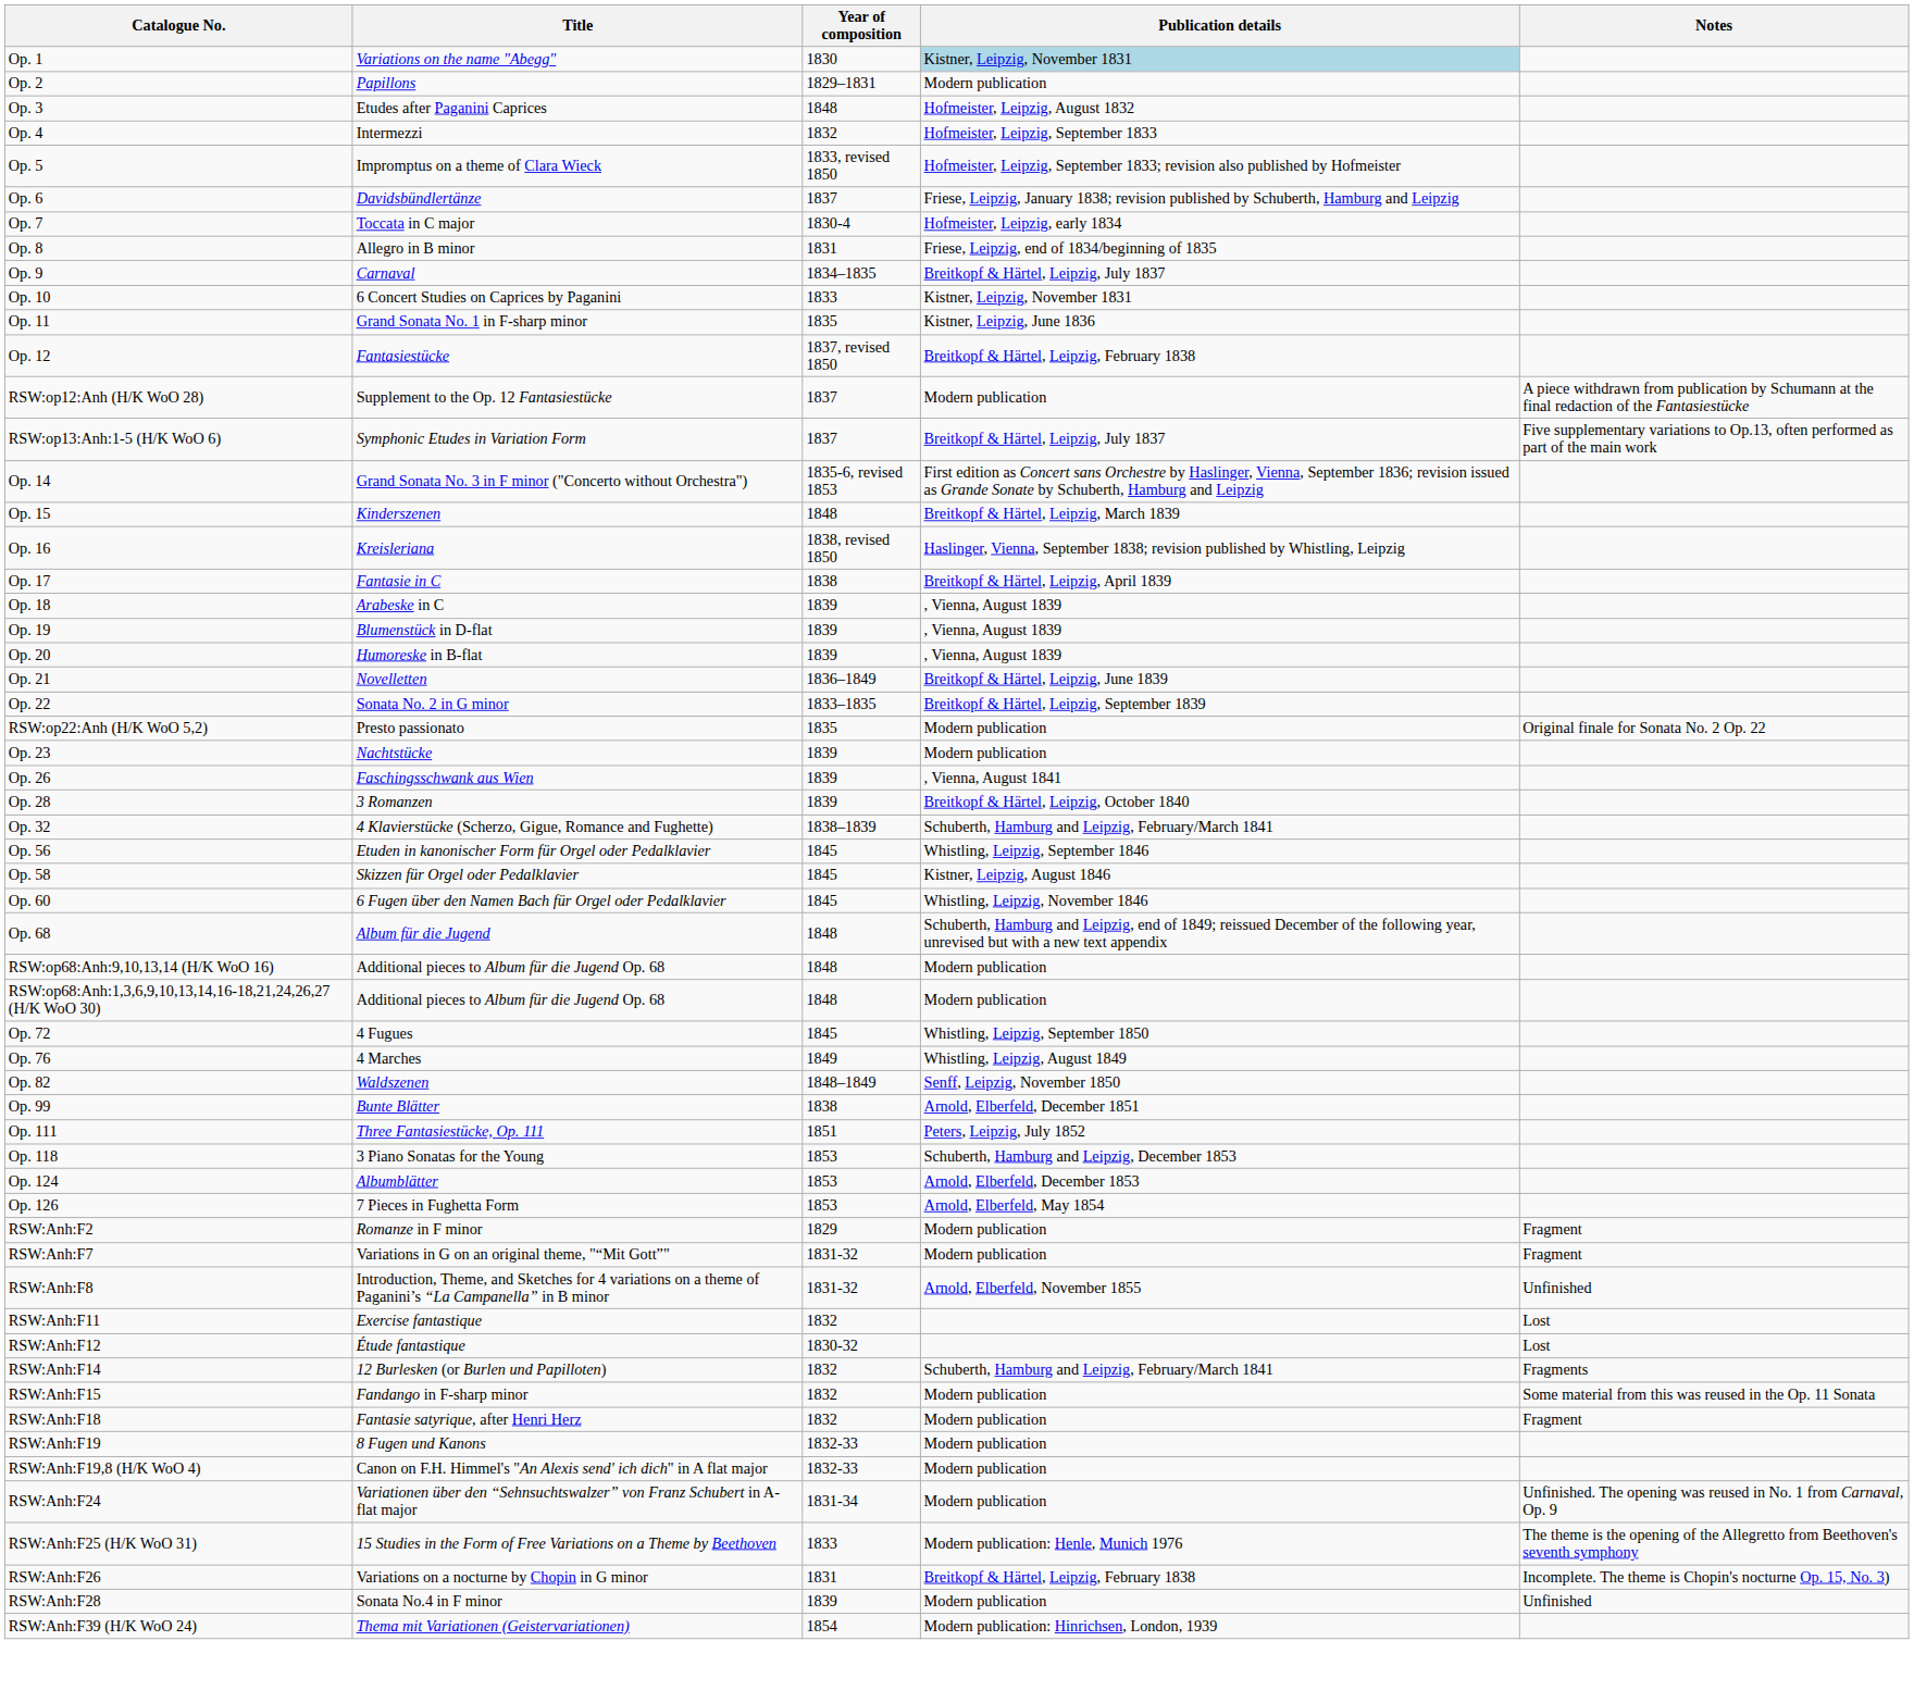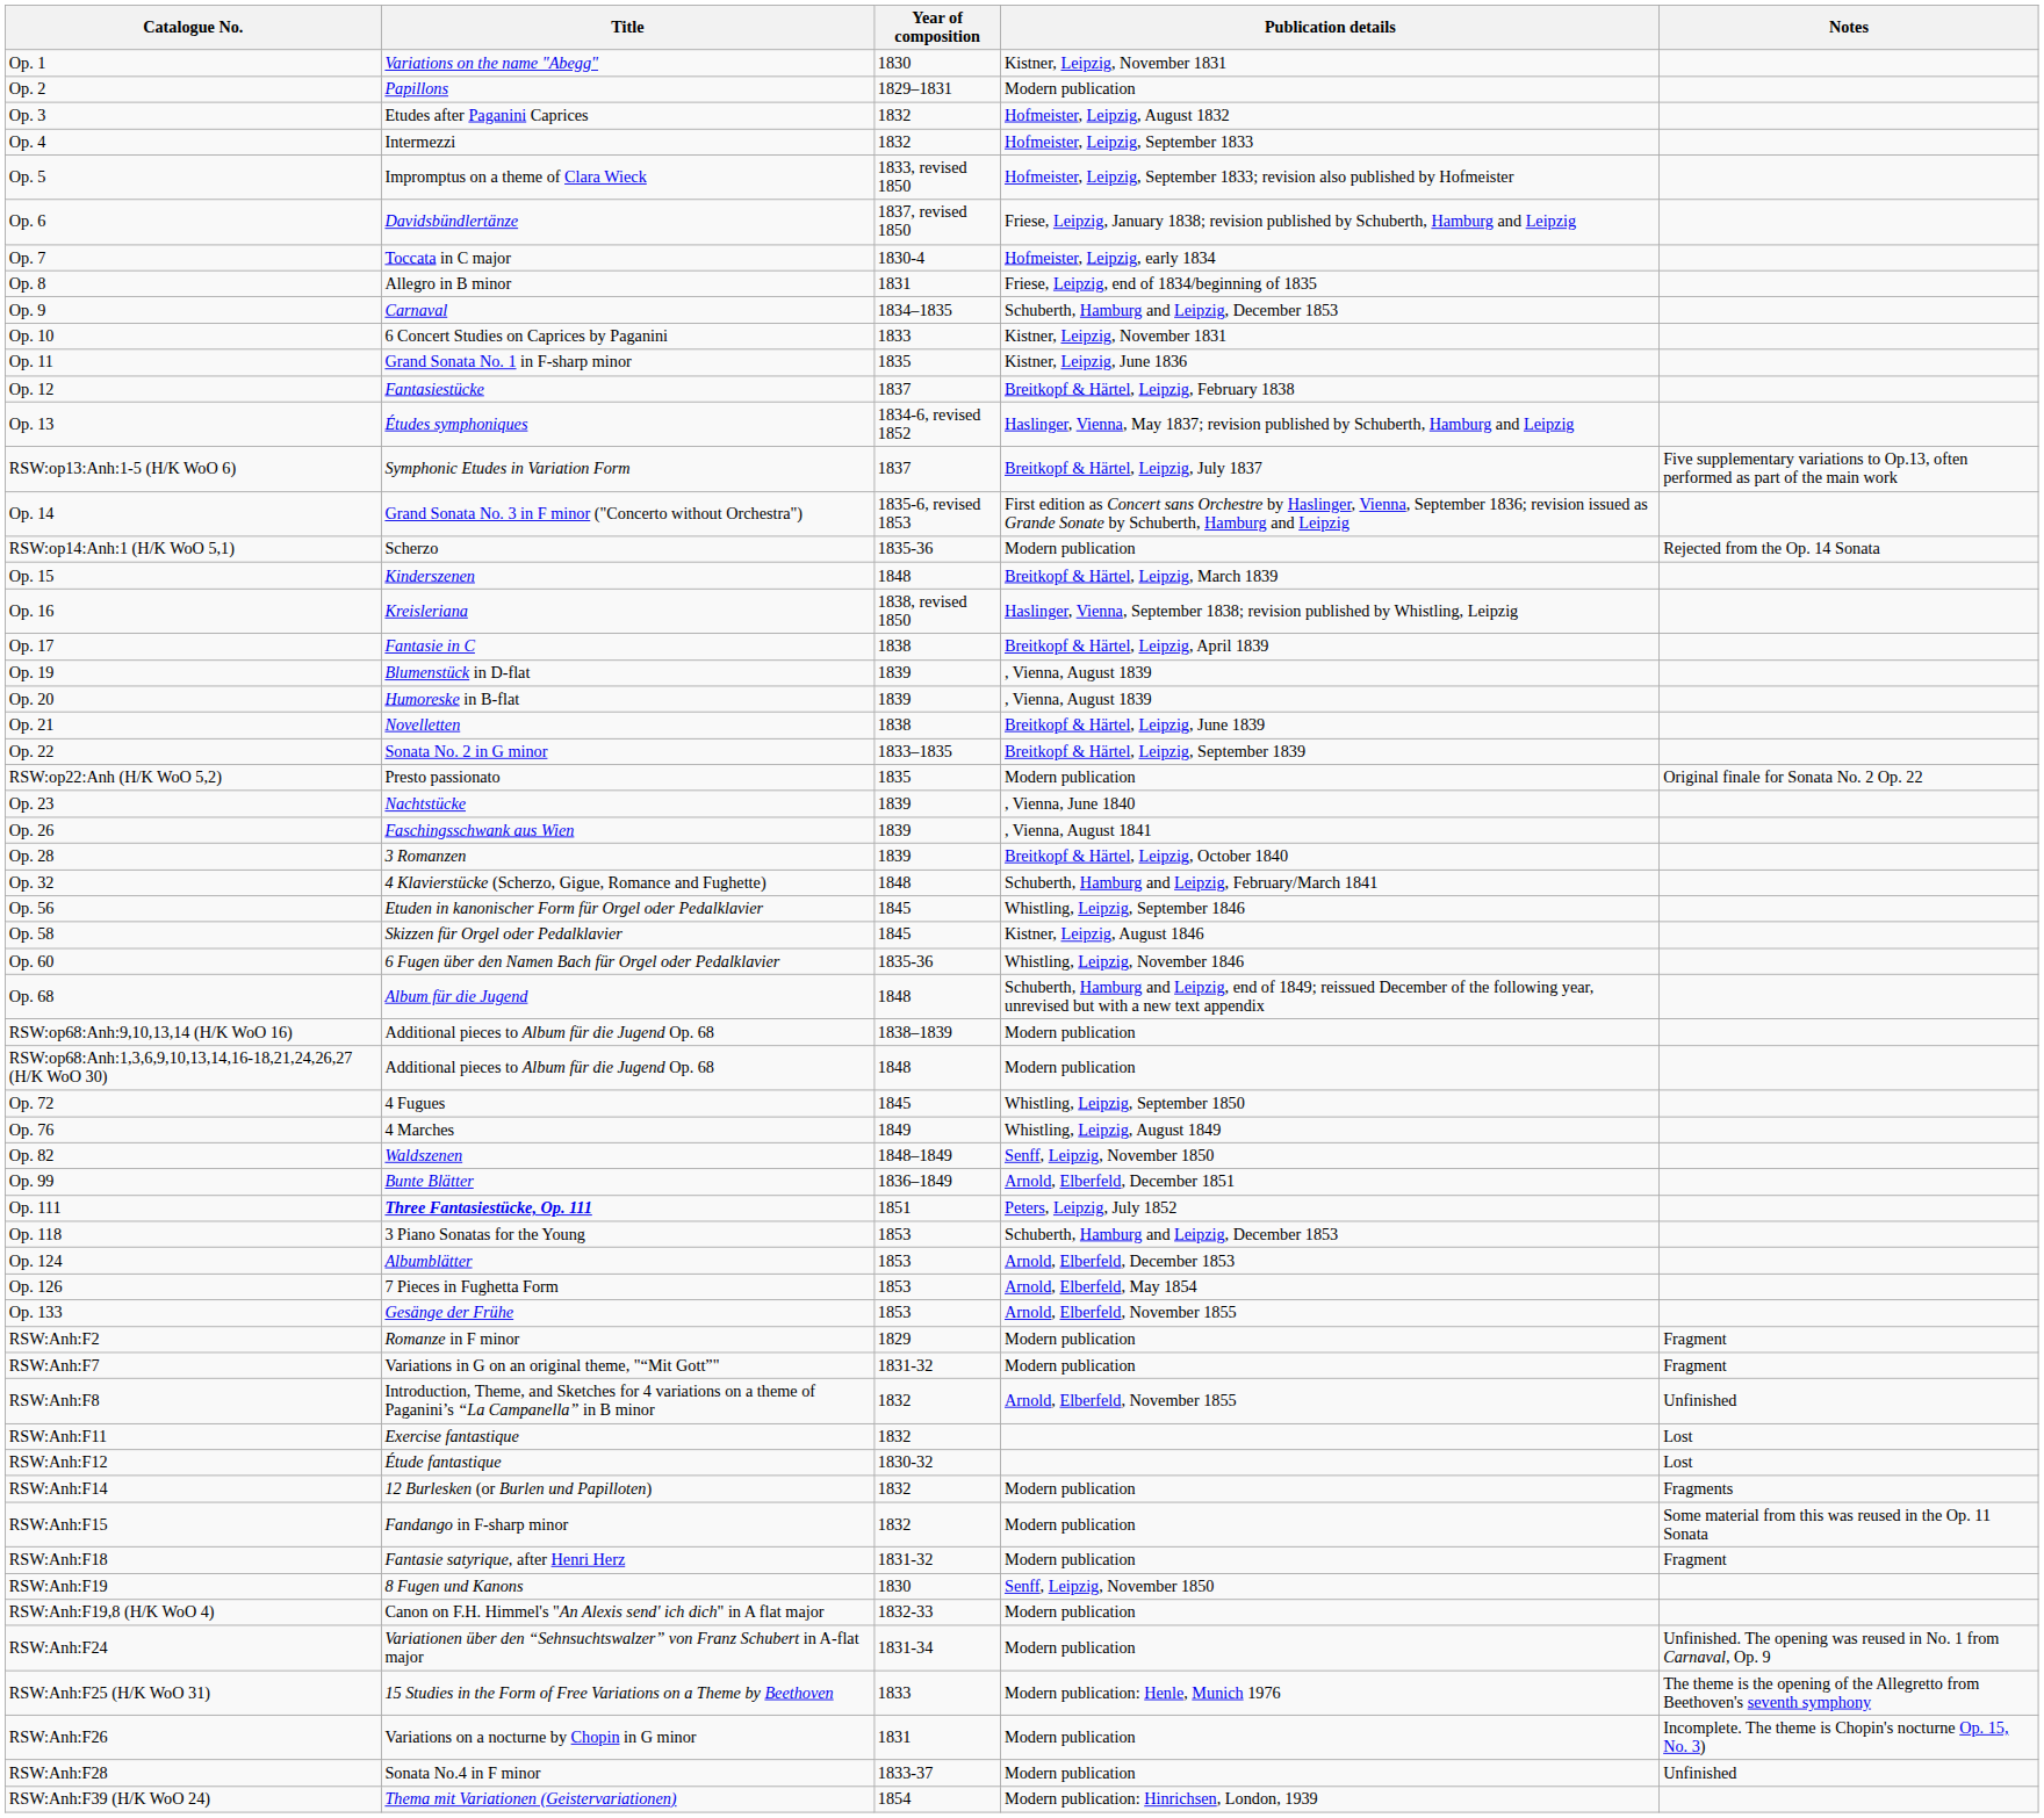Op. 1 | Publication details: lightblue background -> no background
Op. 3 | Year of composition: 1848 -> 1832
Op. 6 | Year of composition: 1837 -> 1837, revised 1850
Op. 9 | Publication details: Breitkopf & Härtel, Leipzig, July 1837 -> Schuberth, Hamburg and Leipzig, December 1853
Op. 12 | Year of composition: 1837, revised 1850 -> 1837
- row: RSW:op12:Anh (H/K WoO 28) | Supplement to the Op. 12 Fantasiestücke | 1837 | Modern publication | A piece withdrawn from publication by Schumann at the final redaction of the Fantasiestücke
+ row: Op. 13 | Études symphoniques | 1834-6, revised 1852 | Haslinger, Vienna, May 1837; revision published by Schuberth, Hamburg and Leipzig
+ row: RSW:op14:Anh:1 (H/K WoO 5,1) | Scherzo | 1835-36 | Modern publication | Rejected from the Op. 14 Sonata
- row: Op. 18 | Arabeske in C | 1839 | , Vienna, August 1839
Op. 21 | Year of composition: 1836–1849 -> 1838
Op. 23 | Publication details: Modern publication -> , Vienna, June 1840
Op. 32 | Year of composition: 1838–1839 -> 1848
Op. 60 | Year of composition: 1845 -> 1835-36
RSW:op68:Anh:9,10,13,14 (H/K WoO 16) | Year of composition: 1848 -> 1838–1839
Op. 99 | Year of composition: 1838 -> 1836–1849
Op. 111 | Title: normal -> bold
+ row: Op. 133 | Gesänge der Frühe | 1853 | Arnold, Elberfeld, November 1855
RSW:Anh:F8 | Year of composition: 1831-32 -> 1832
RSW:Anh:F14 | Publication details: Schuberth, Hamburg and Leipzig, February/March 1841 -> Modern publication
RSW:Anh:F18 | Year of composition: 1832 -> 1831-32
RSW:Anh:F19 | Year of composition: 1832-33 -> 1830
RSW:Anh:F19 | Publication details: Modern publication -> Senff, Leipzig, November 1850
RSW:Anh:F26 | Publication details: Breitkopf & Härtel, Leipzig, February 1838 -> Modern publication
RSW:Anh:F28 | Year of composition: 1839 -> 1833-37
